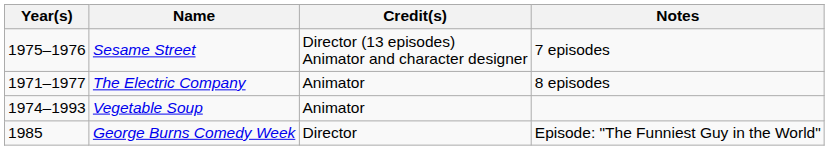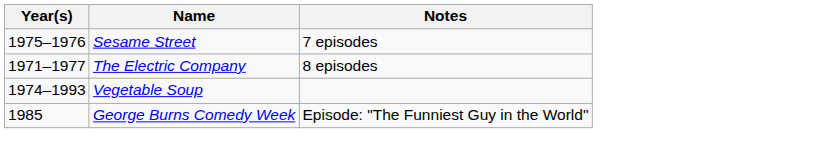- column: Credit(s) | Director (13 episodes) Animator and character designer | Animator | Animator | Director
